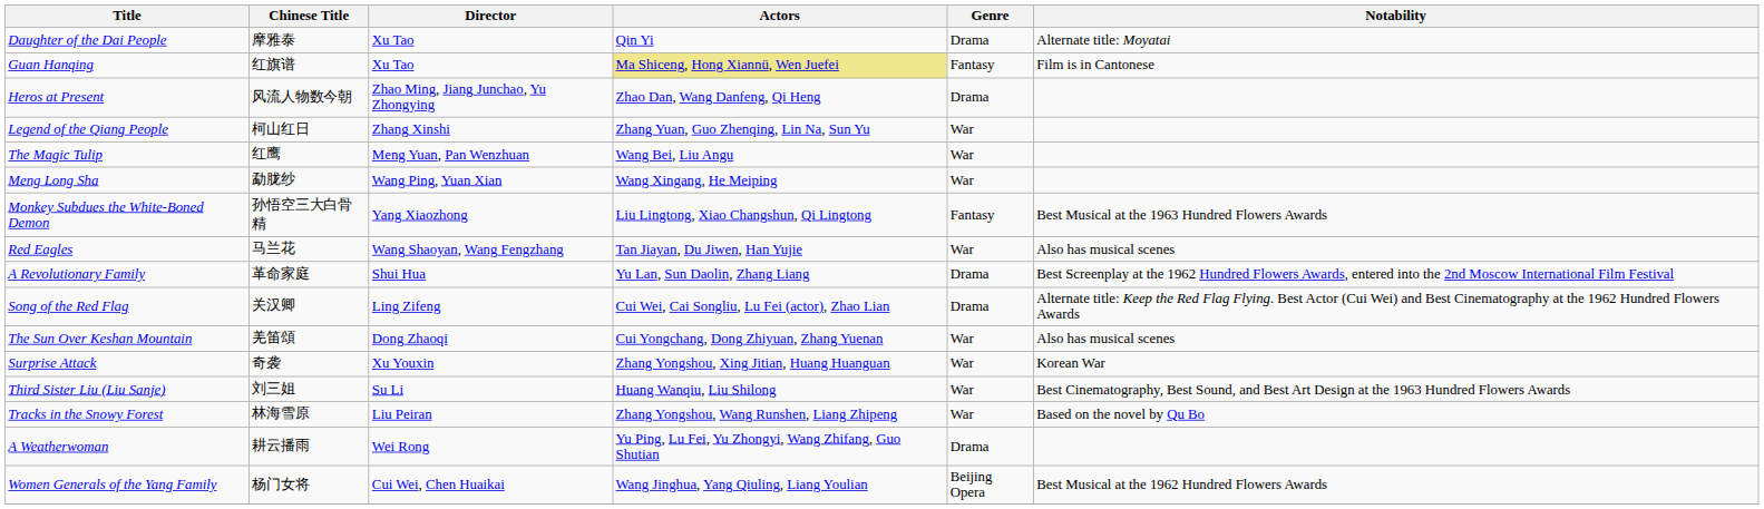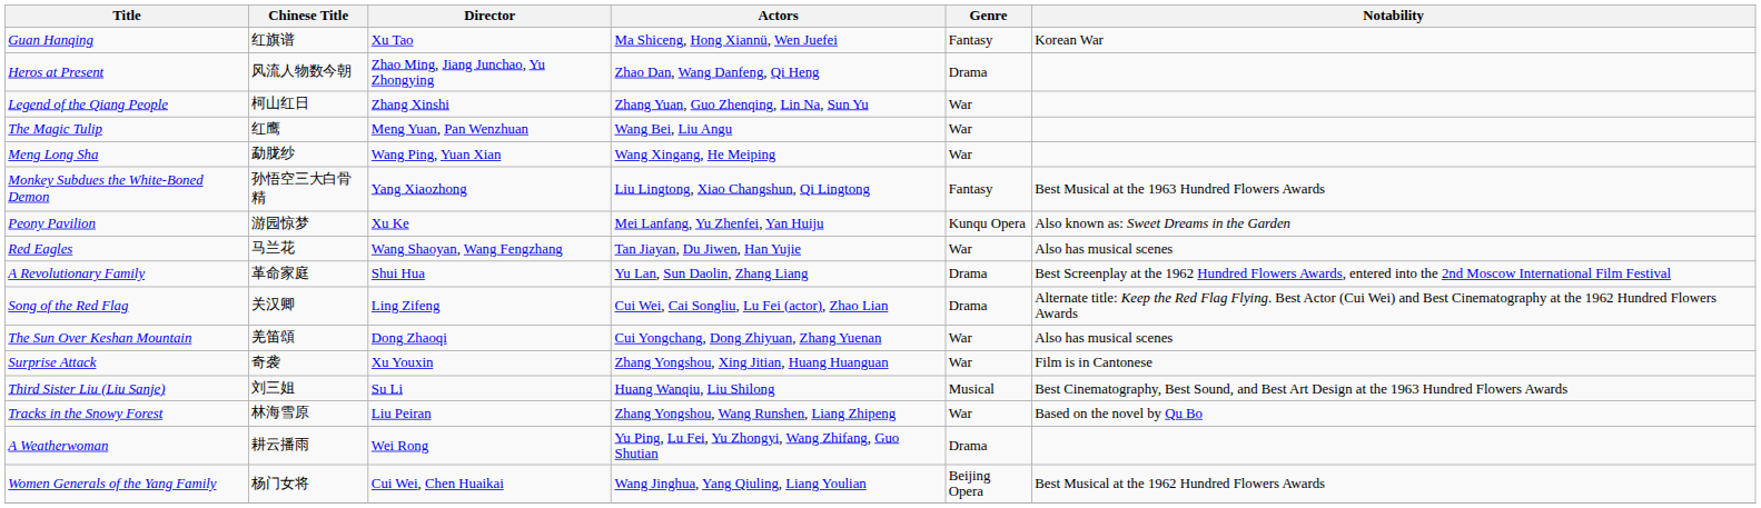- row: Daughter of the Dai People | 摩雅泰 | Xu Tao | Qin Yi | Drama | Alternate title: Moyatai
Guan Hanqing | Actors: khaki background -> no background
Guan Hanqing | Notability: Film is in Cantonese -> Korean War
+ row: Peony Pavilion | 游园惊梦 | Xu Ke | Mei Lanfang, Yu Zhenfei, Yan Huiju | Kunqu Opera | Also known as: Sweet Dreams in the Garden
Surprise Attack | Notability: Korean War -> Film is in Cantonese
Third Sister Liu (Liu Sanje) | Genre: War -> Musical
